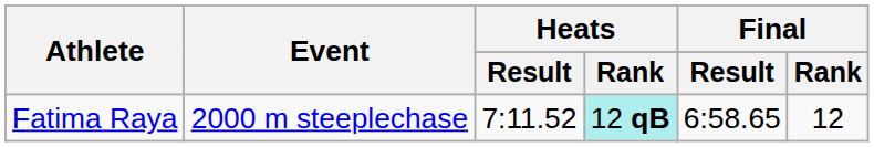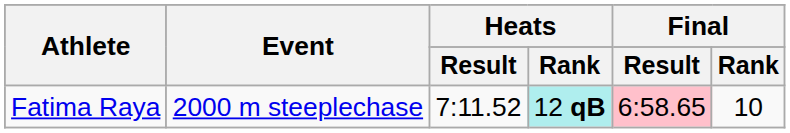Fatima Raya | Final / Result: no background -> pink background
Fatima Raya | Final / Rank: 12 -> 10
